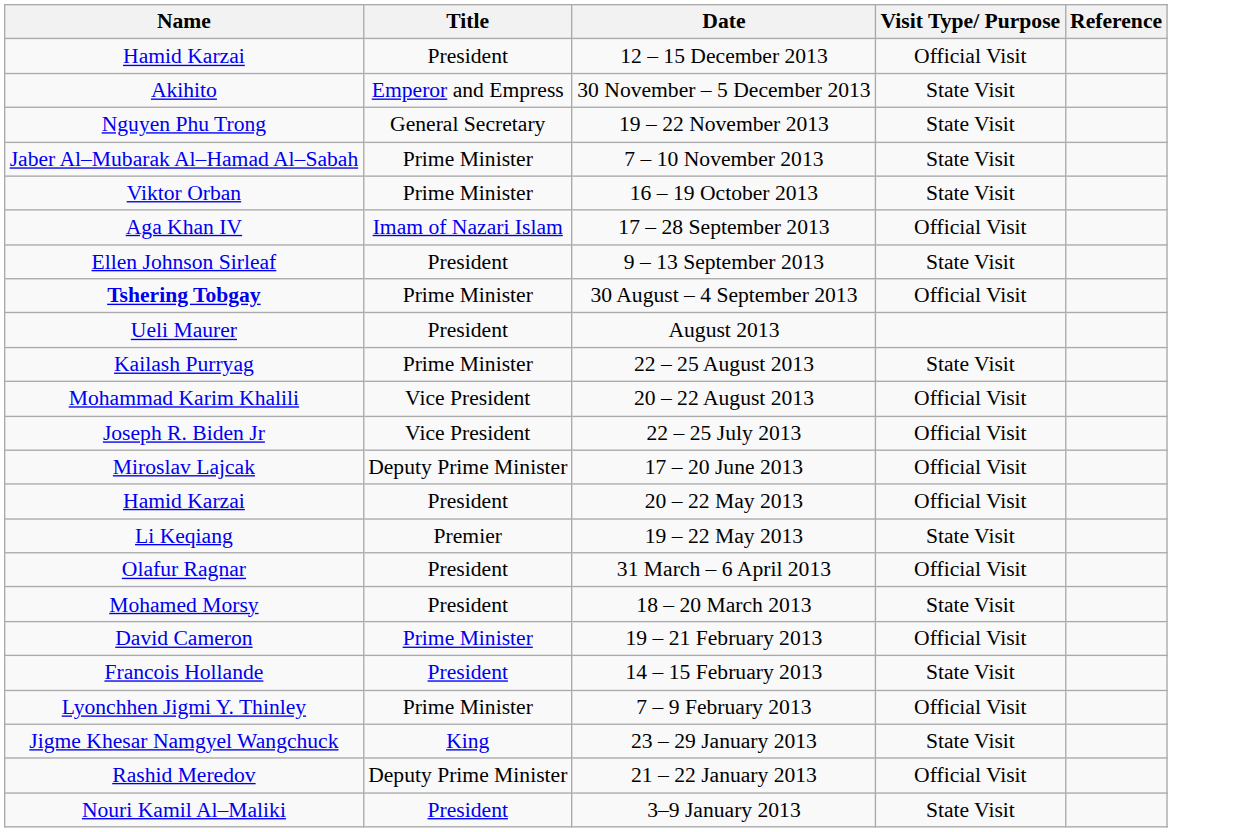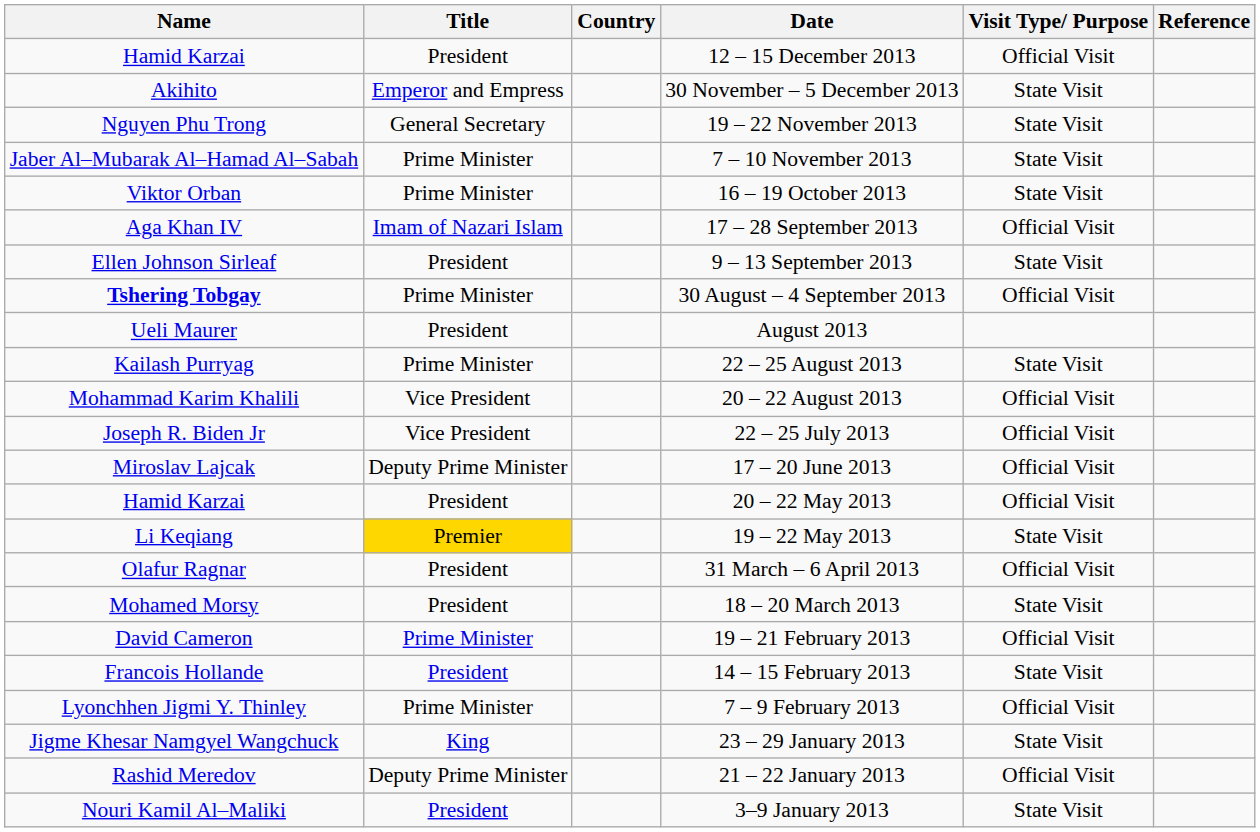+ column: Country
19 – 22 May 2013 | Title: no background -> gold background
